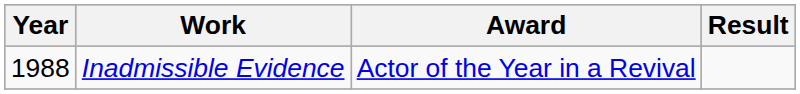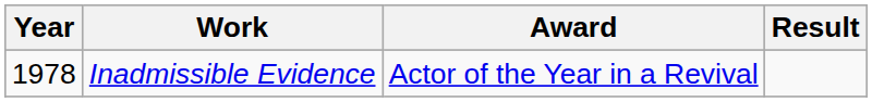Inadmissible Evidence | Year: 1988 -> 1978
